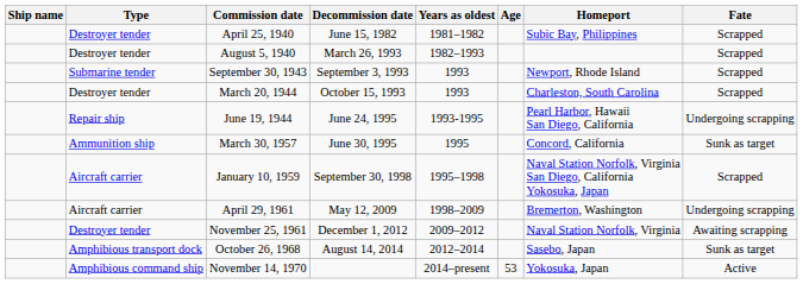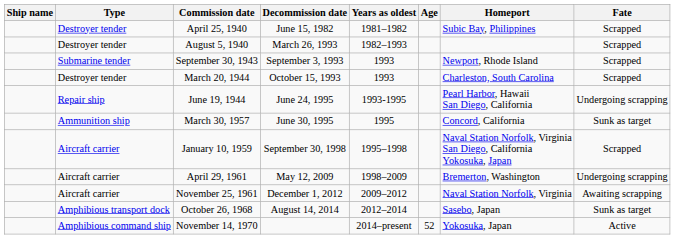November 25, 1961 | Type: Destroyer tender -> Aircraft carrier
November 14, 1970 | Age: 53 -> 52
